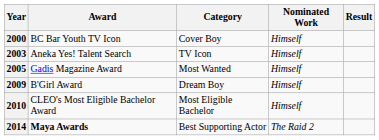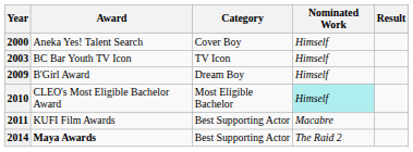2000 | Award: BC Bar Youth TV Icon -> Aneka Yes! Talent Search
2003 | Award: Aneka Yes! Talent Search -> BC Bar Youth TV Icon
- row: 2005 | Gadis Magazine Award | Most Wanted | Himself
2010 | Nominated Work: no background -> paleturquoise background
+ row: 2011 | KUFI Film Awards | Best Supporting Actor | Macabre
